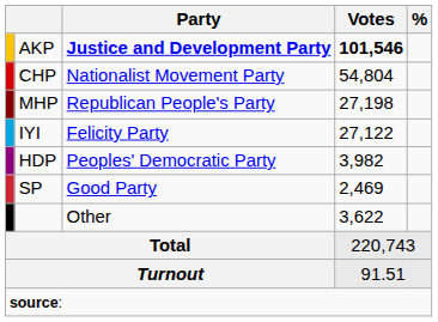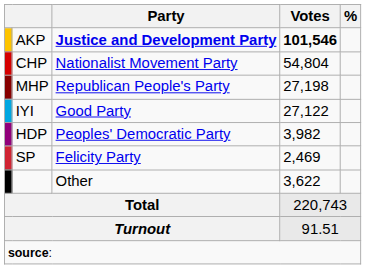IYI | Party: Felicity Party -> Good Party
SP | Party: Good Party -> Felicity Party
